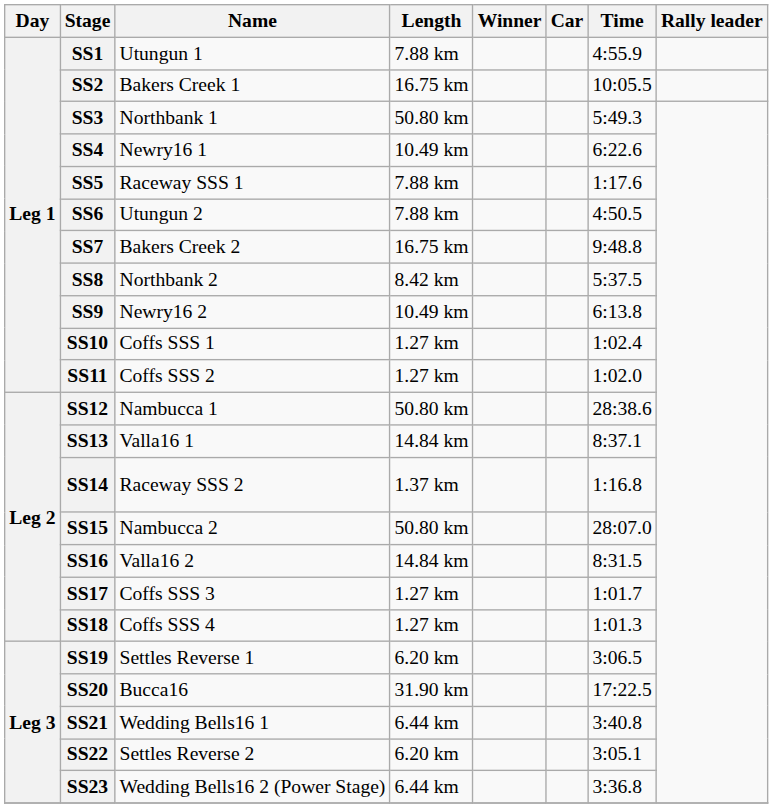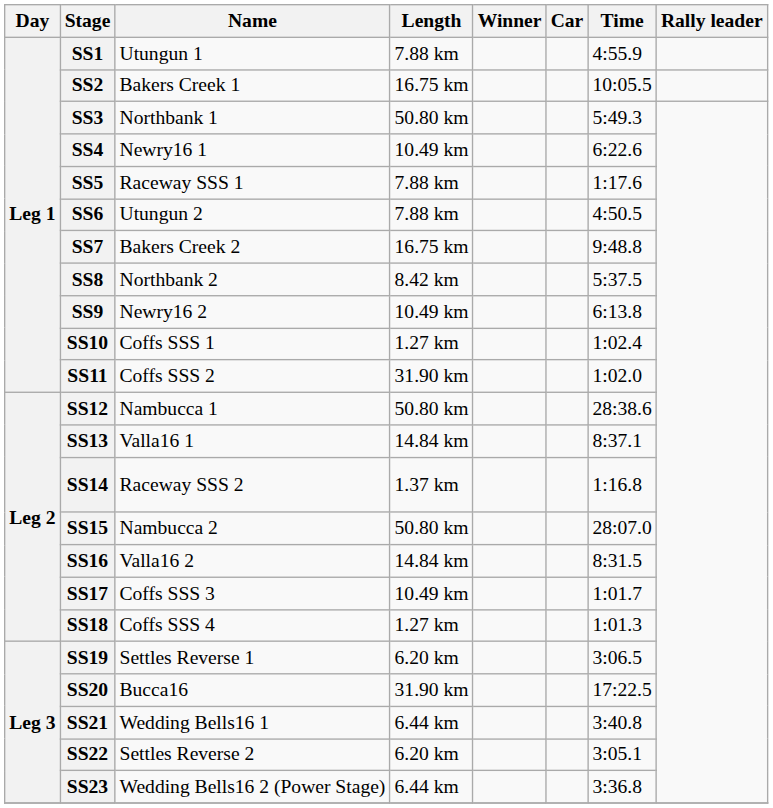SS11 | Length: 1.27 km -> 31.90 km
SS17 | Length: 1.27 km -> 10.49 km
